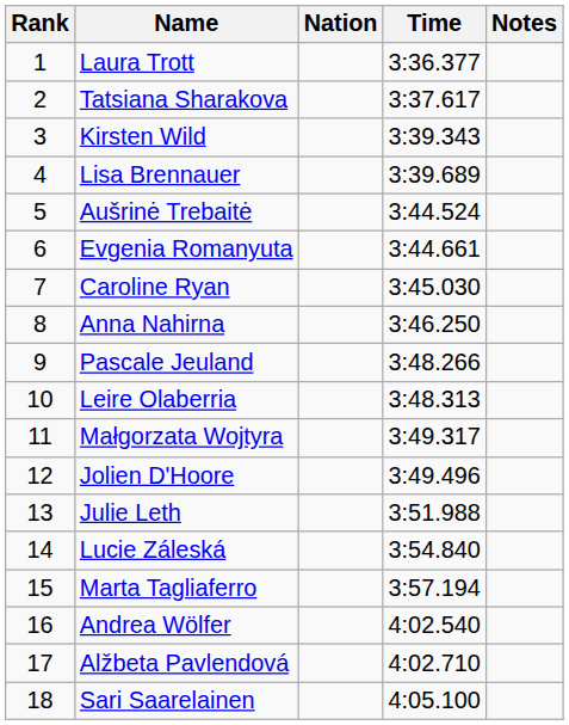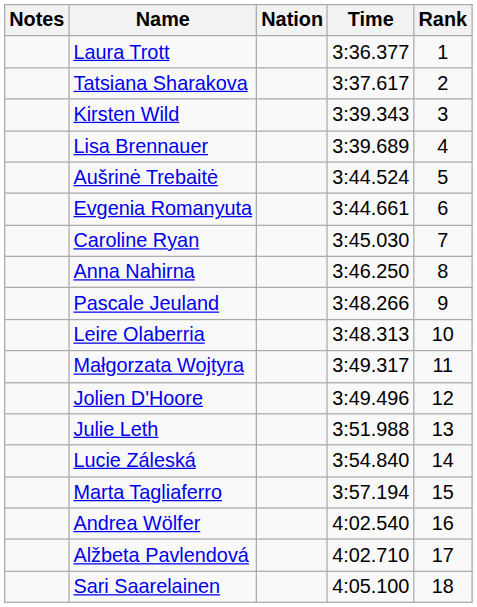columns swapped: Rank <-> Notes
